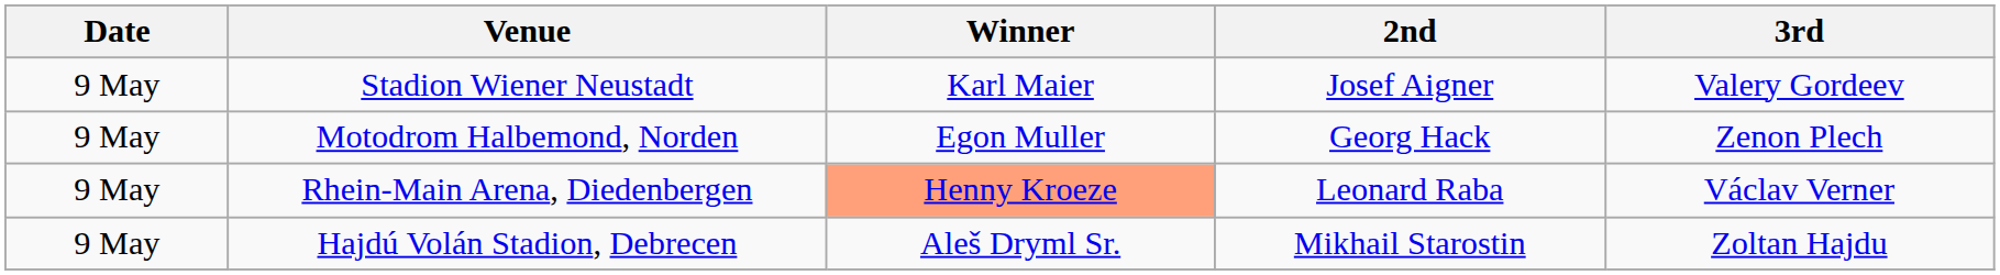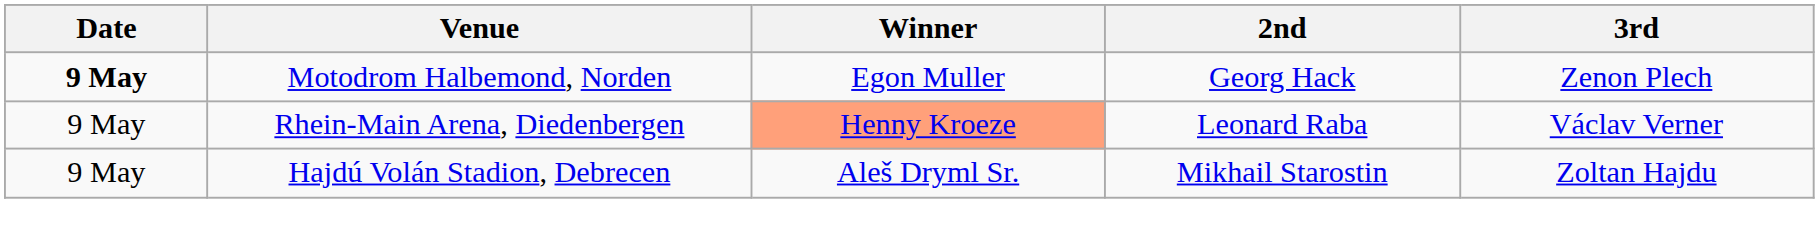- row: 9 May | Stadion Wiener Neustadt | Karl Maier | Josef Aigner | Valery Gordeev
Motodrom Halbemond, Norden | Date: normal -> bold
